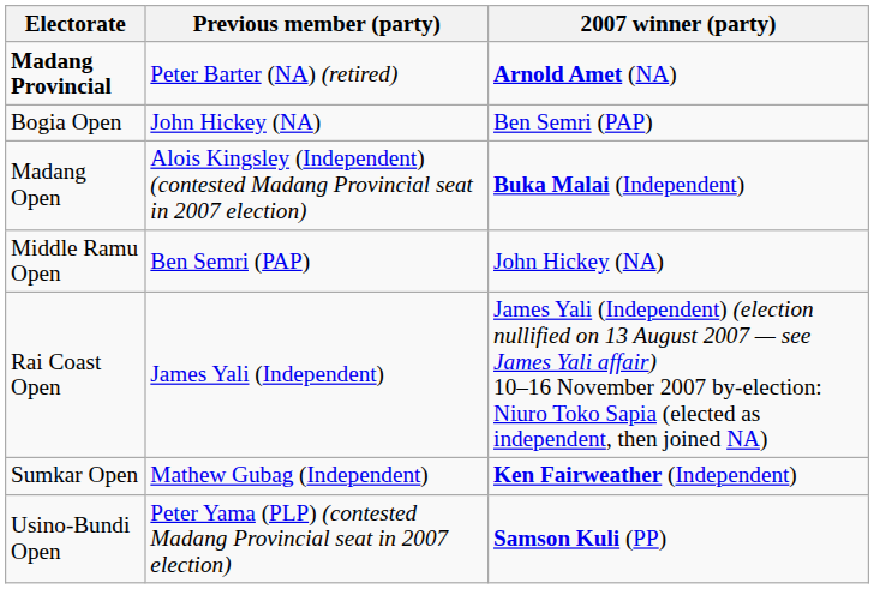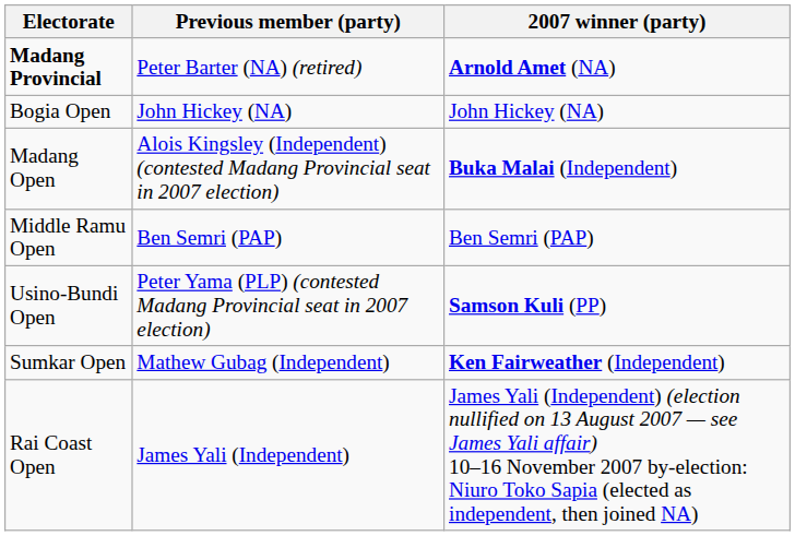Bogia Open | 2007 winner (party): Ben Semri (PAP) -> John Hickey (NA)
Middle Ramu Open | 2007 winner (party): John Hickey (NA) -> Ben Semri (PAP)
rows swapped: Rai Coast Open <-> Usino-Bundi Open
